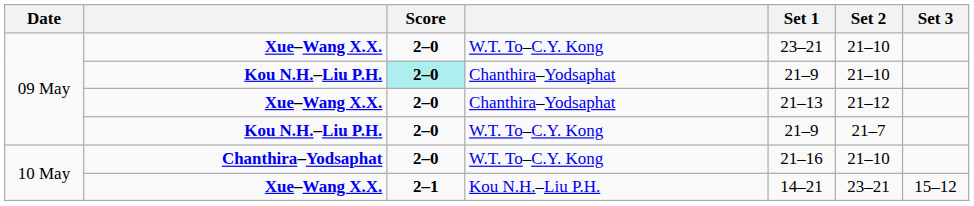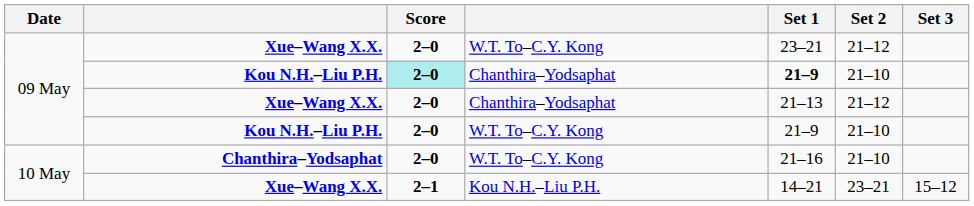Xue–Wang X.X. / W.T. To–C.Y. Kong | Set 2: 21–10 -> 21–12
Kou N.H.–Liu P.H. / Chanthira–Yodsaphat | Set 1: normal -> bold
Kou N.H.–Liu P.H. / W.T. To–C.Y. Kong | Set 2: 21–7 -> 21–10
